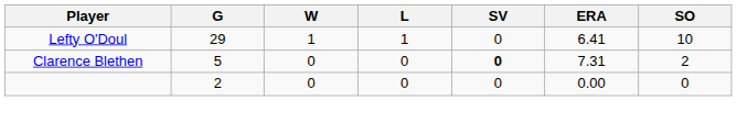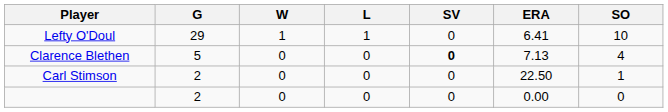Clarence Blethen | ERA: 7.31 -> 7.13
Clarence Blethen | SO: 2 -> 4
+ row: Carl Stimson | 2 | 0 | 0 | 0 | 22.50 | 1
